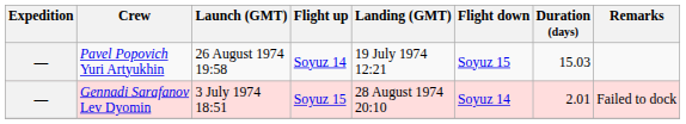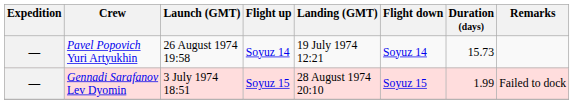Pavel Popovich Yuri Artyukhin | Flight down: Soyuz 15 -> Soyuz 14
Pavel Popovich Yuri Artyukhin | Duration (days): 15.03 -> 15.73
Gennadi Sarafanov Lev Dyomin | Flight down: Soyuz 14 -> Soyuz 15
Gennadi Sarafanov Lev Dyomin | Duration (days): 2.01 -> 1.99
